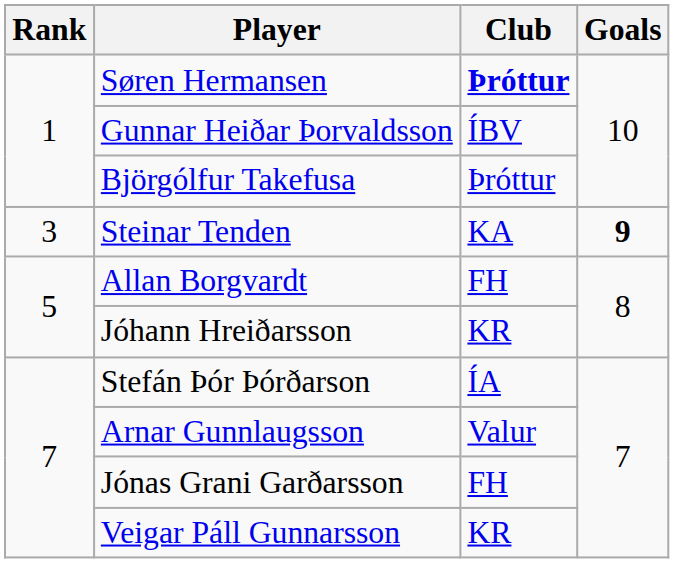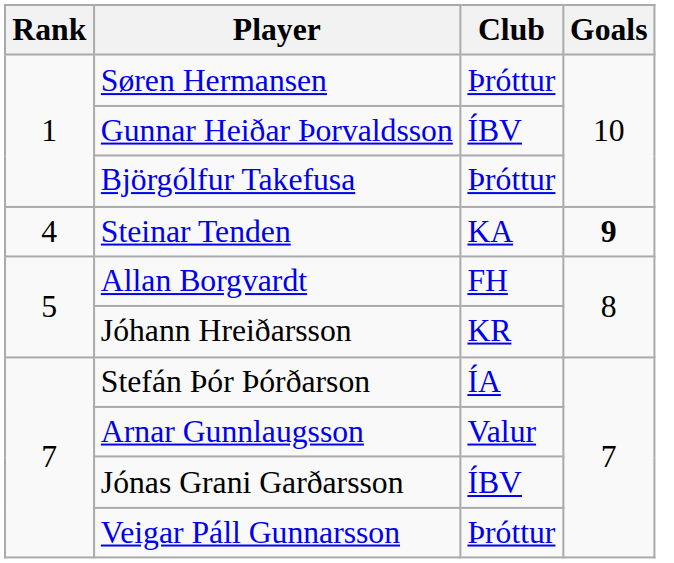Søren Hermansen | Club: bold -> normal
Steinar Tenden | Rank: 3 -> 4
Jónas Grani Garðarsson | Club: FH -> ÍBV
Veigar Páll Gunnarsson | Club: KR -> Þróttur
